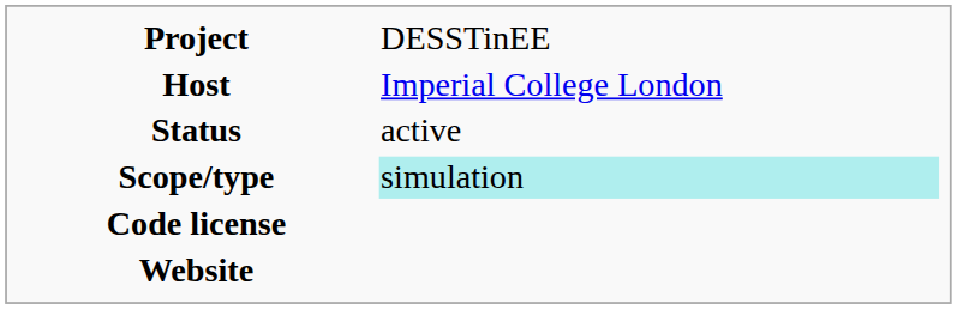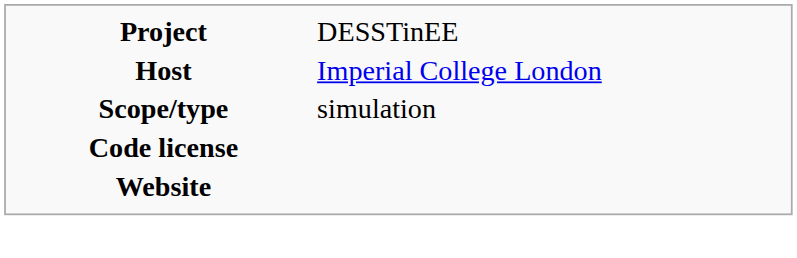- row: Status | active
Scope/type | column 2: paleturquoise background -> no background
